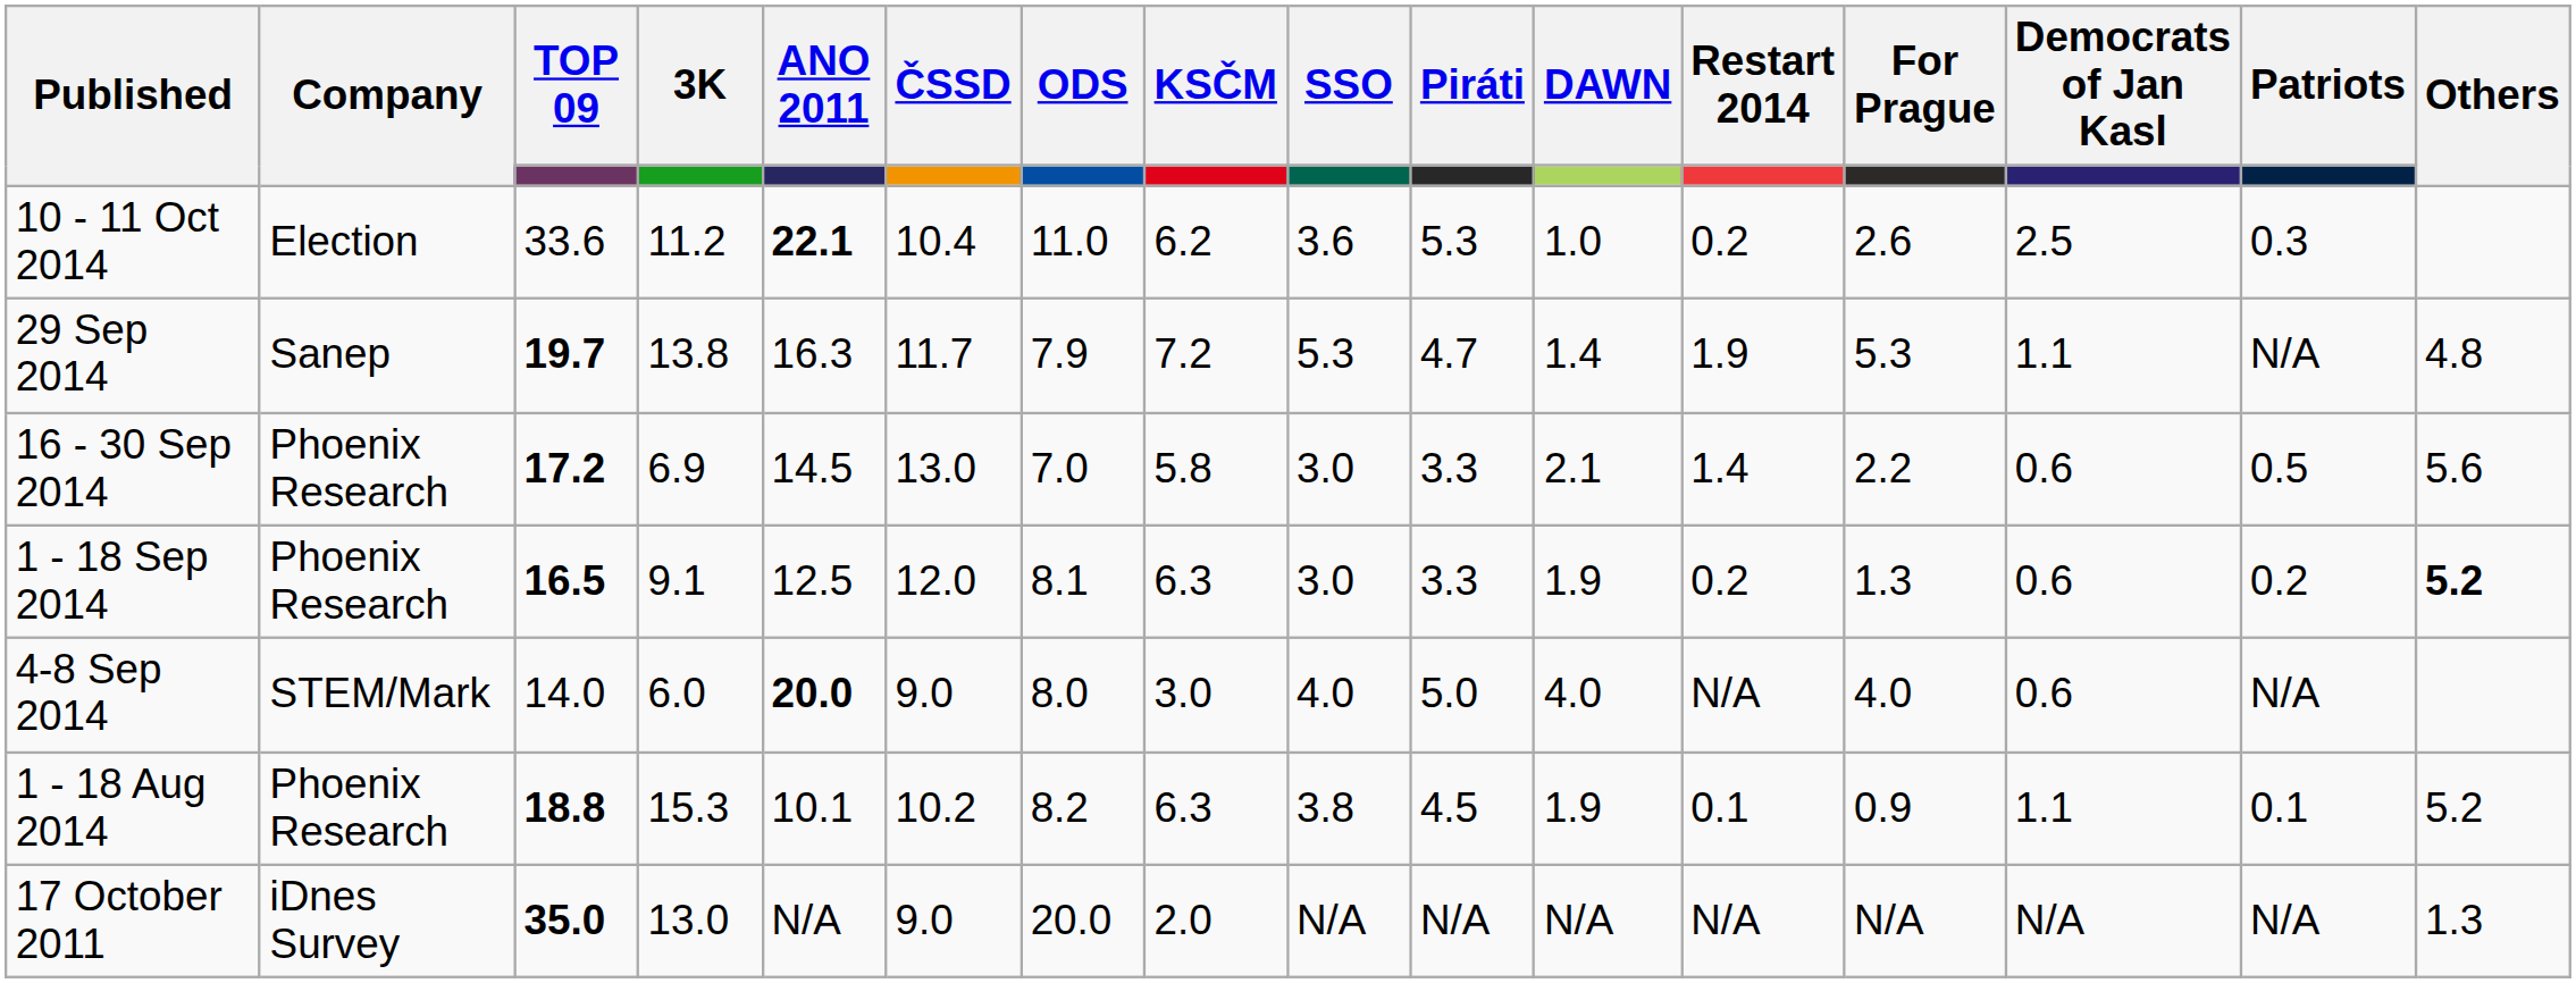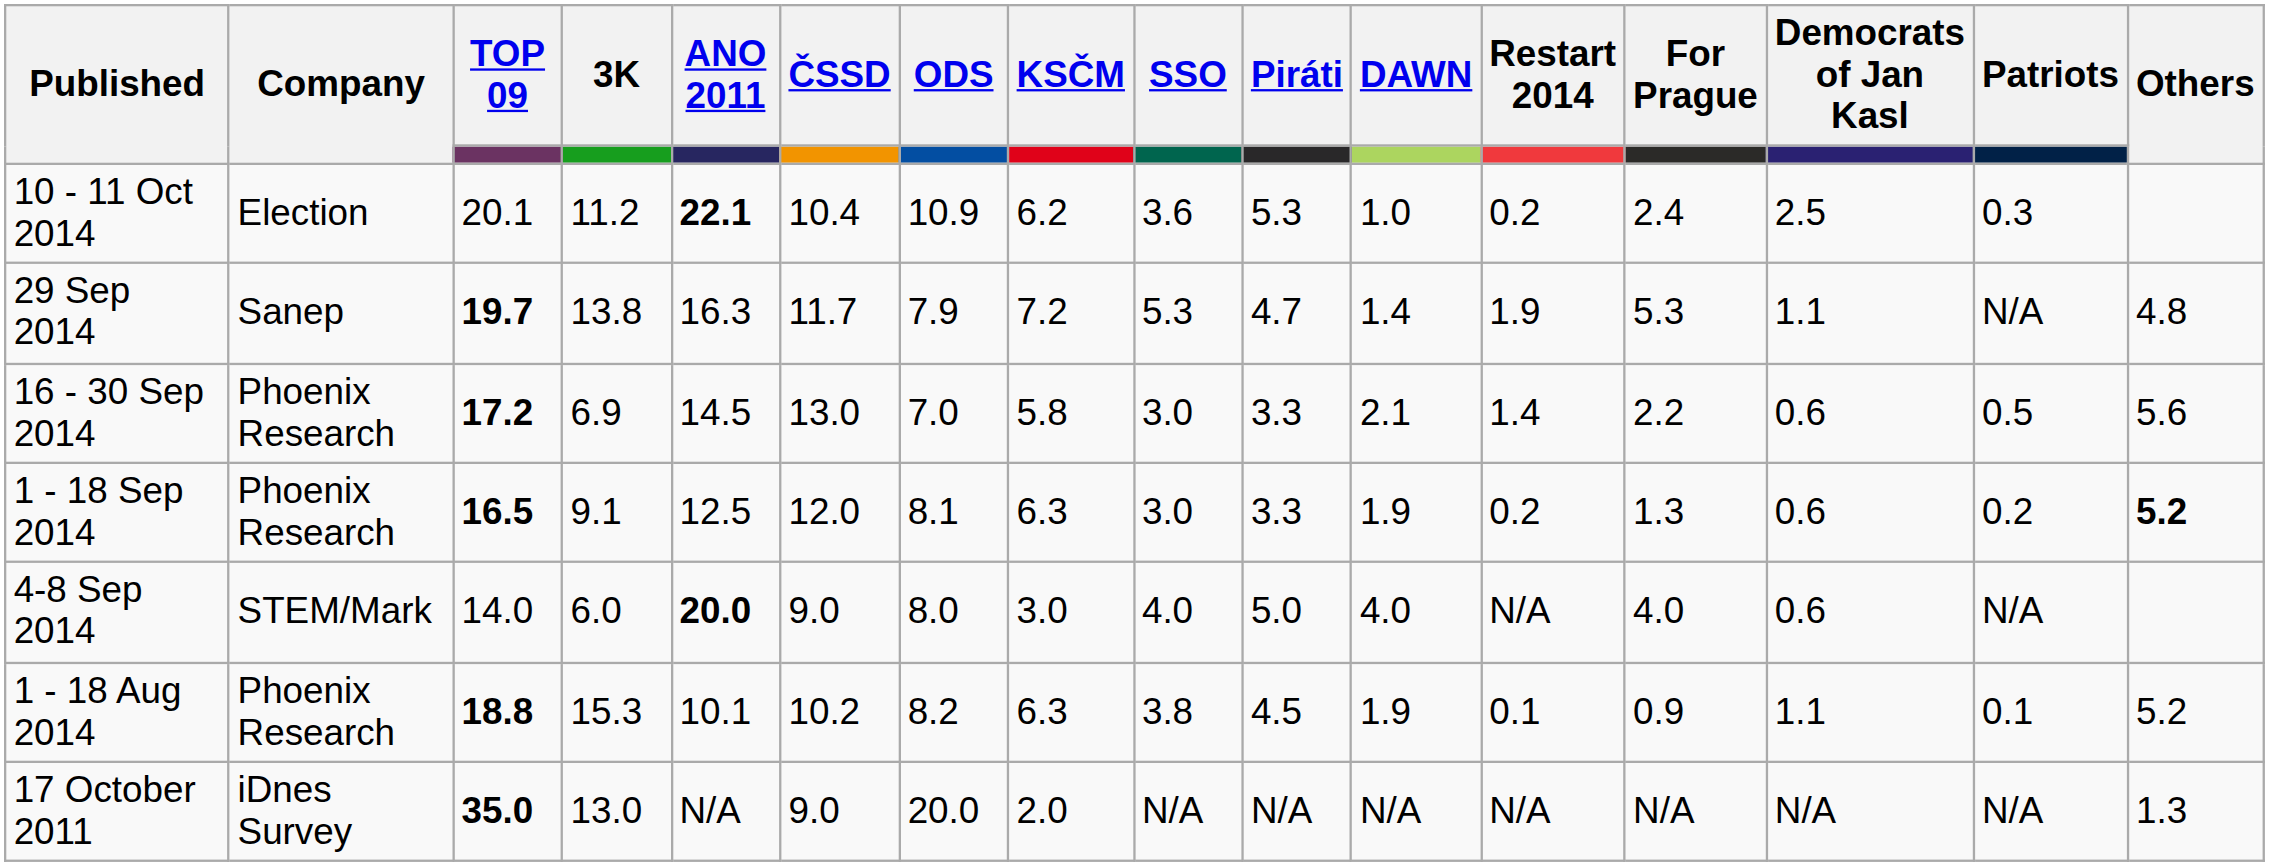10 - 11 Oct 2014 | TOP 09: 33.6 -> 20.1
10 - 11 Oct 2014 | ODS: 11.0 -> 10.9
10 - 11 Oct 2014 | For Prague: 2.6 -> 2.4
